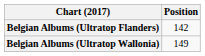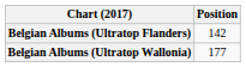Belgian Albums (Ultratop Wallonia) | Position: 149 -> 177
